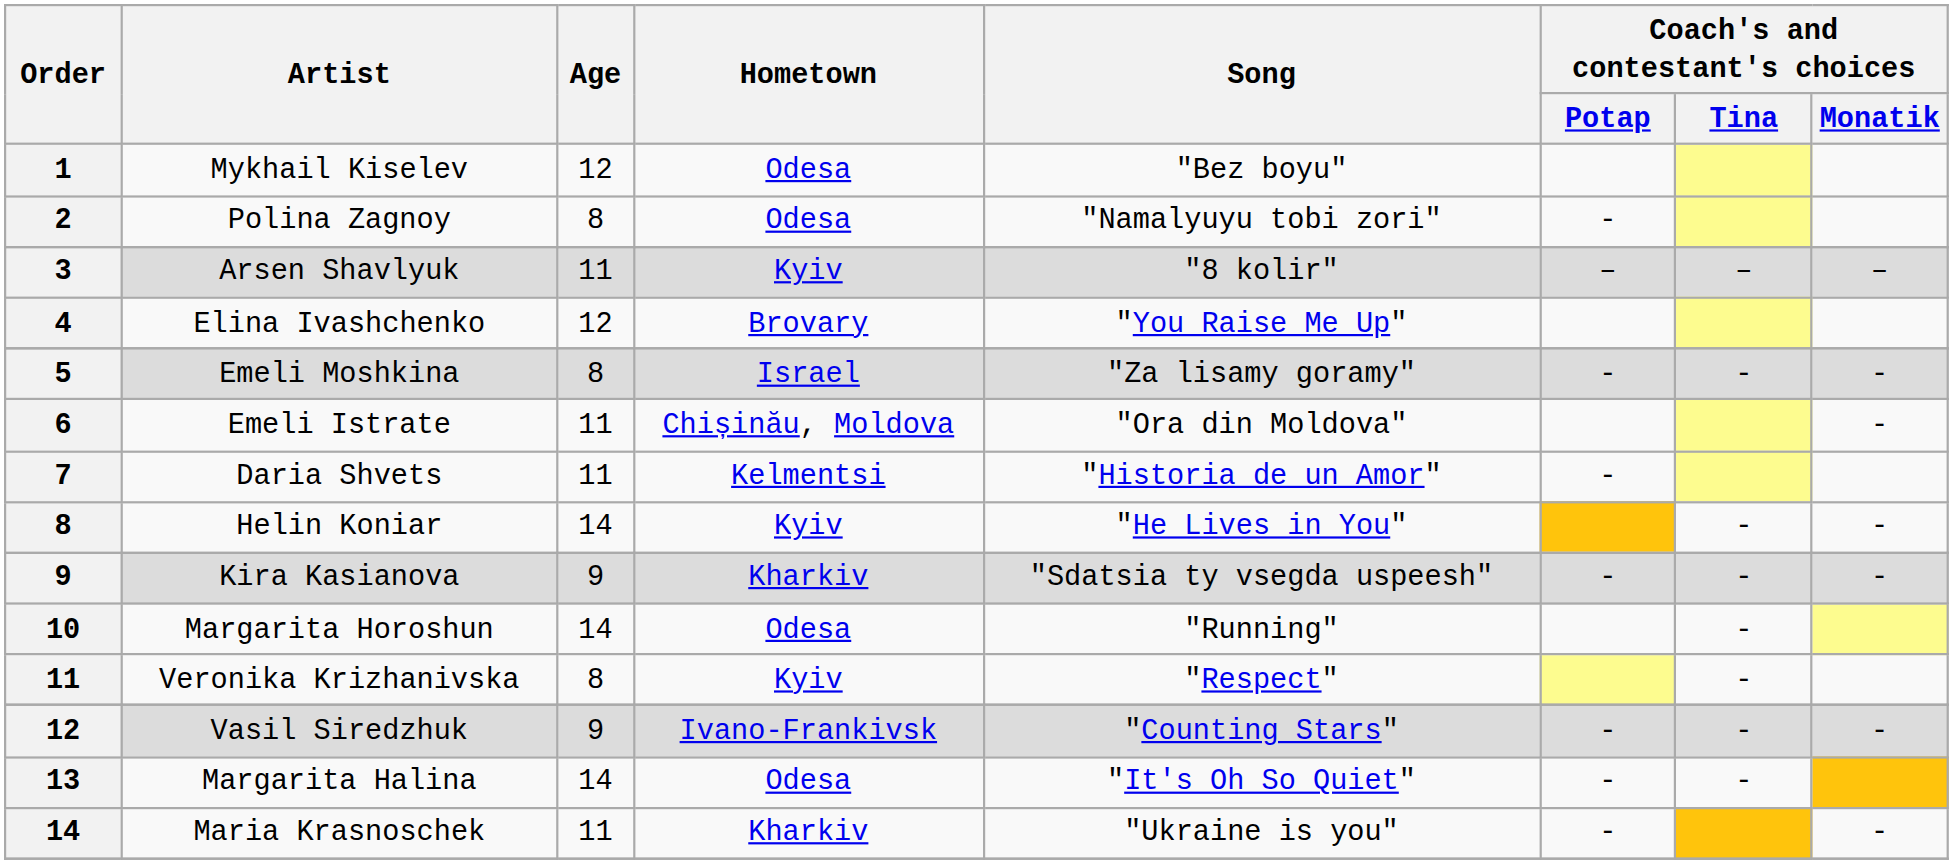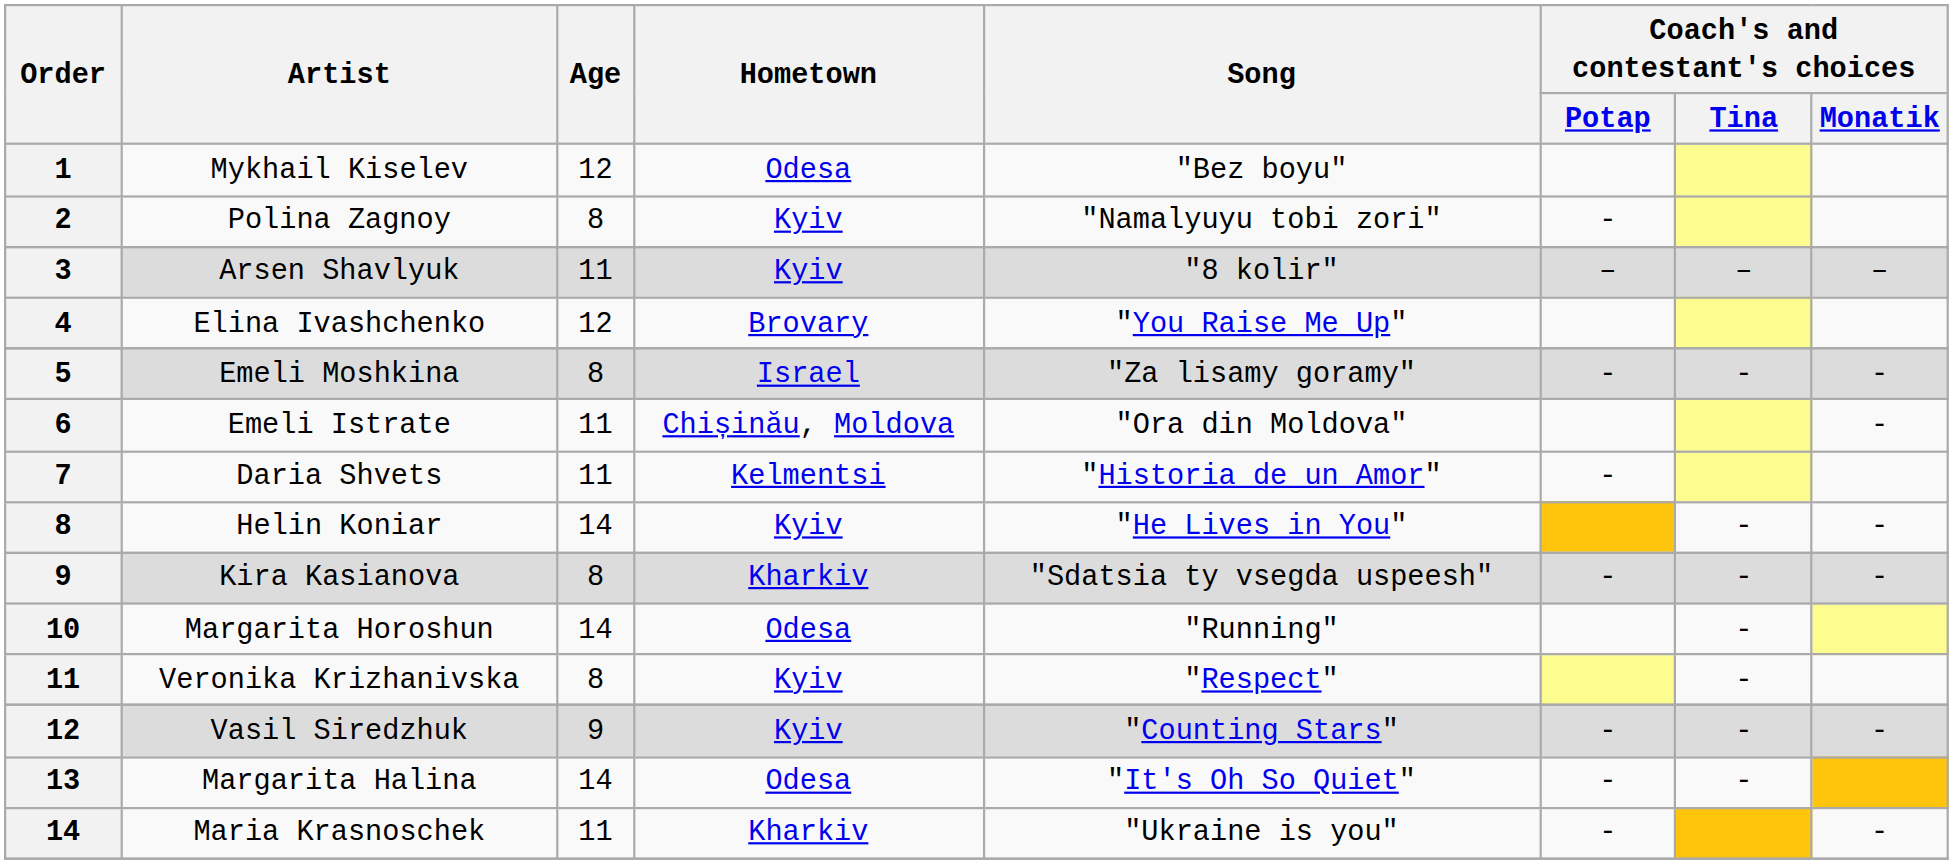Polina Zagnoy | Hometown: Odesa -> Kyiv
Kira Kasianova | Age: 9 -> 8
Vasil Siredzhuk | Hometown: Ivano-Frankivsk -> Kyiv
